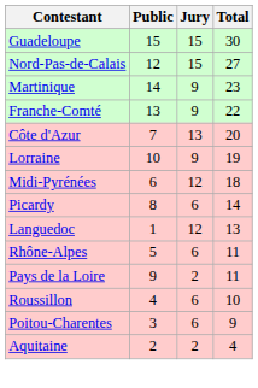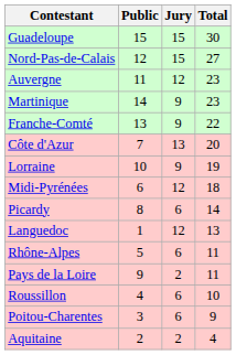+ row: Auvergne | 11 | 12 | 23
